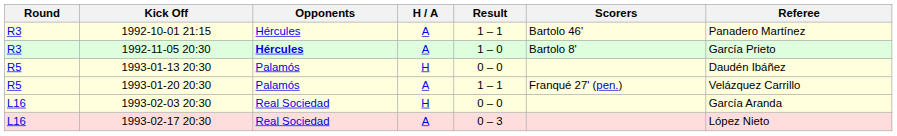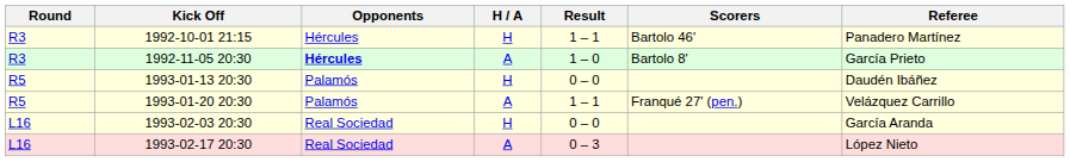1992-10-01 21:15 | H / A: A -> H
